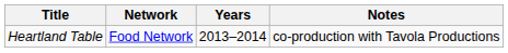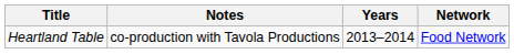columns swapped: Network <-> Notes
